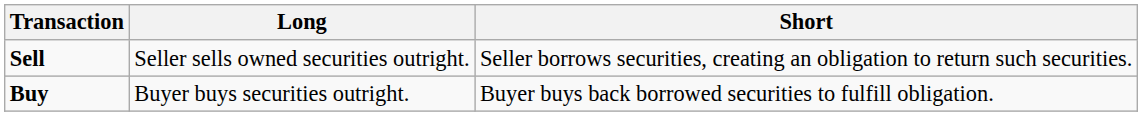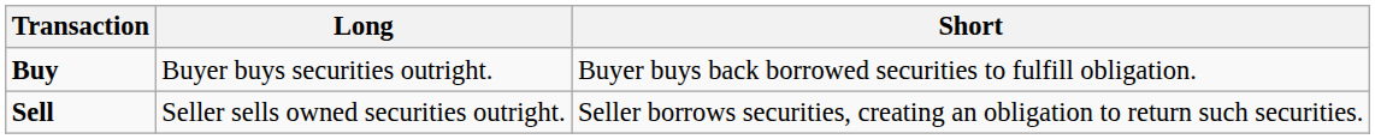rows swapped: Buy <-> Sell
